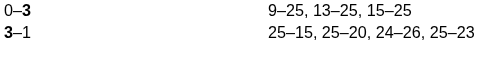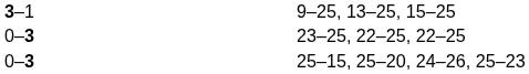9–25, 13–25, 15–25 | column 2: 0–3 -> 3–1
+ row: 0–3 | 23–25, 22–25, 22–25
25–15, 25–20, 24–26, 25–23 | column 2: 3–1 -> 0–3
